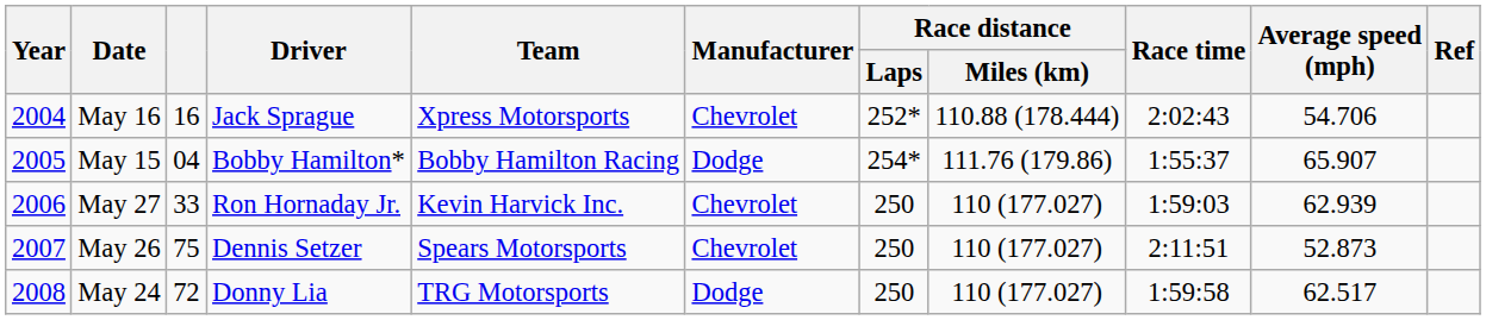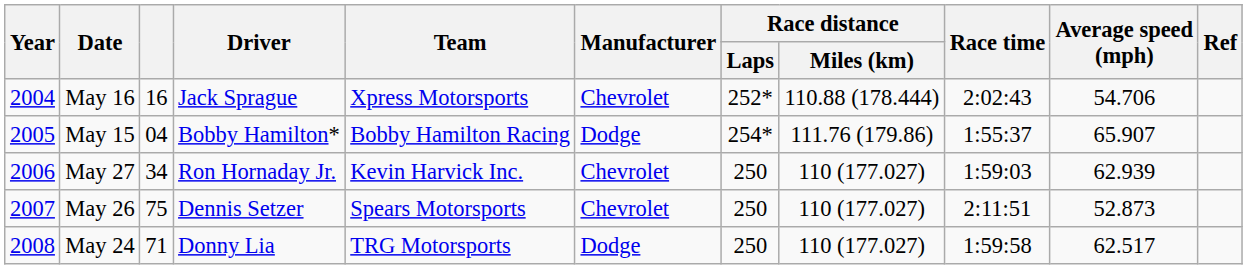May 27 | column 3: 33 -> 34
May 24 | column 3: 72 -> 71
